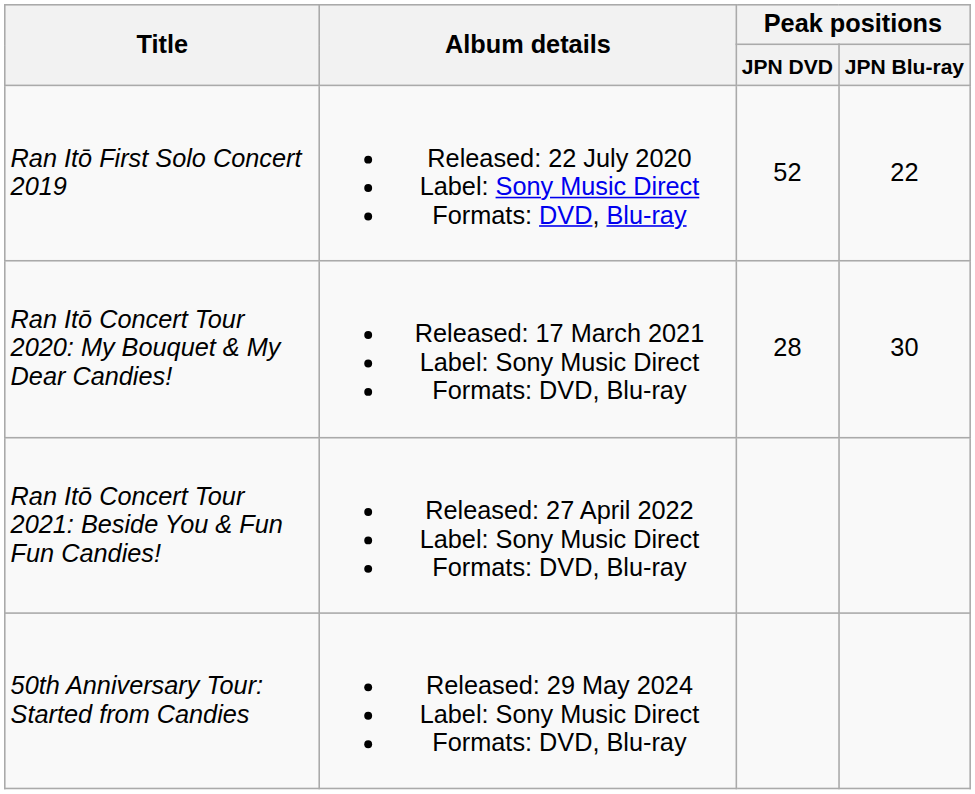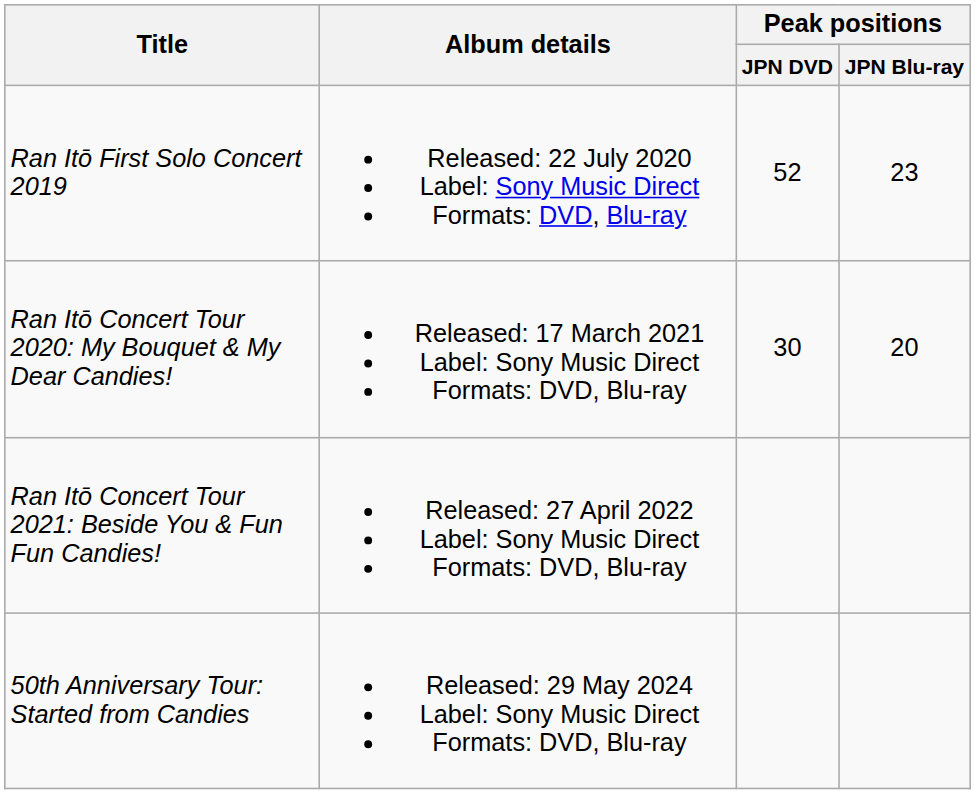Ran Itō First Solo Concert 2019 | Peak positions / JPN Blu-ray: 22 -> 23
Ran Itō Concert Tour 2020: My Bouquet & My Dear Candies! | Peak positions / JPN DVD: 28 -> 30
Ran Itō Concert Tour 2020: My Bouquet & My Dear Candies! | Peak positions / JPN Blu-ray: 30 -> 20
